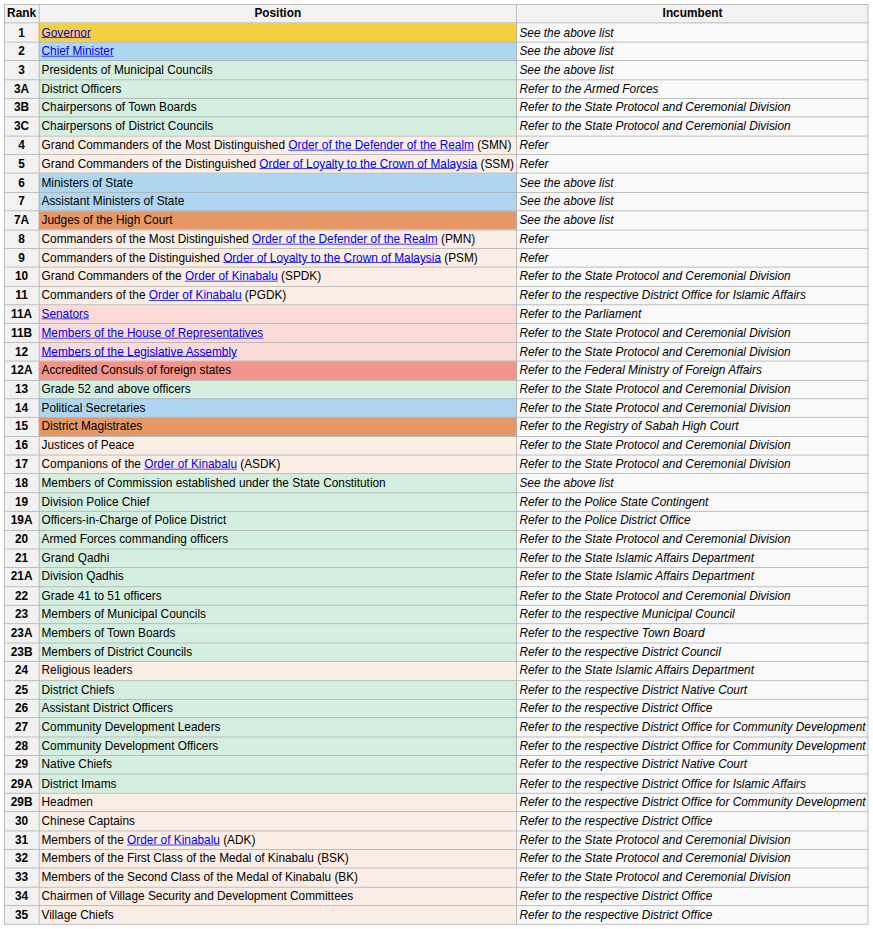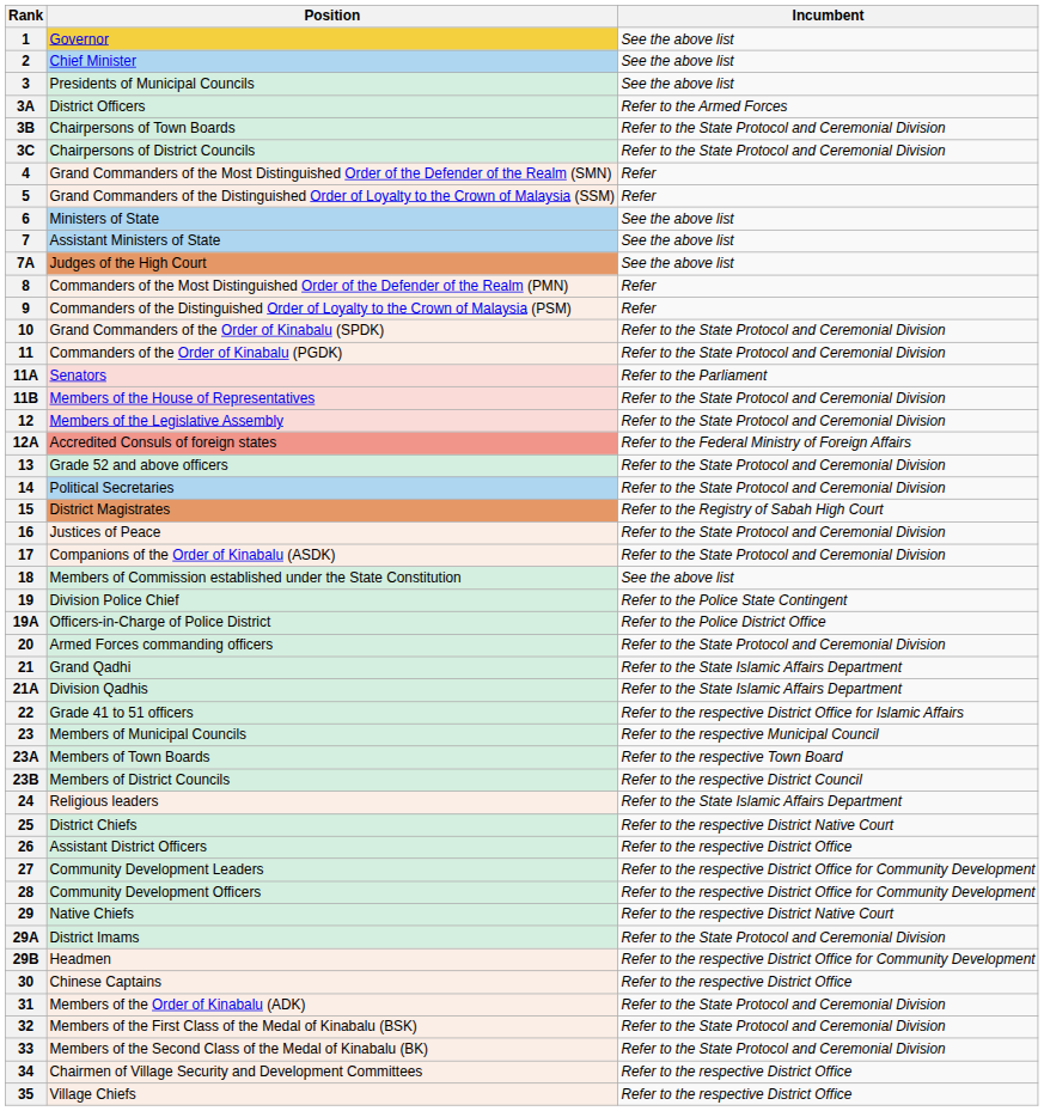11 | Incumbent: Refer to the respective District Office for Islamic Affairs -> Refer to the State Protocol and Ceremonial Division
22 | Incumbent: Refer to the State Protocol and Ceremonial Division -> Refer to the respective District Office for Islamic Affairs
29A | Incumbent: Refer to the respective District Office for Islamic Affairs -> Refer to the State Protocol and Ceremonial Division
